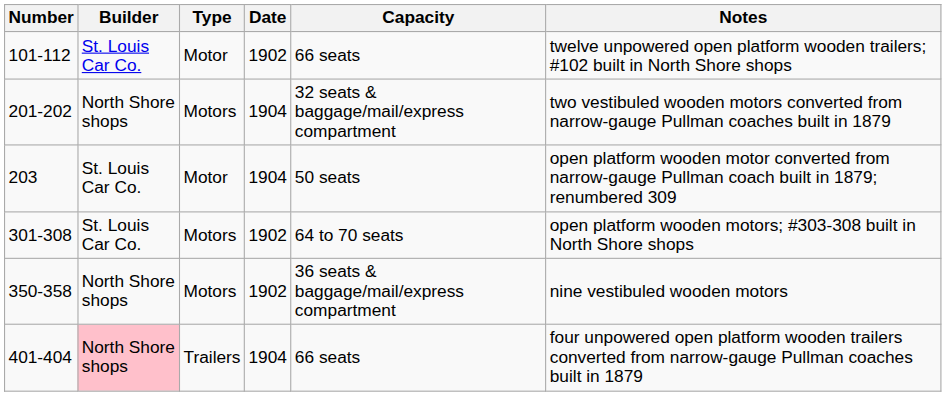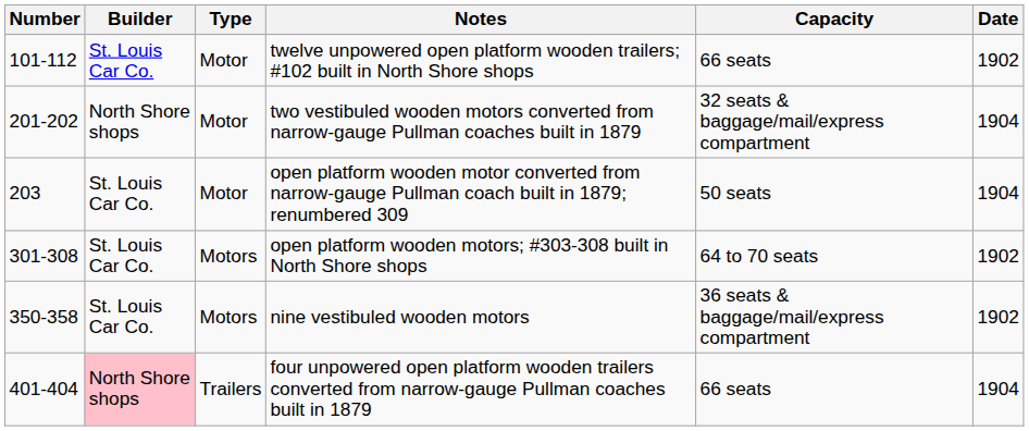columns swapped: Date <-> Notes
201-202 | Type: Motors -> Motor
350-358 | Builder: North Shore shops -> St. Louis Car Co.
